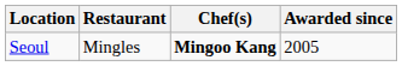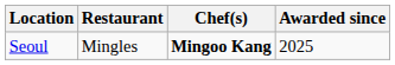Seoul | Awarded since: 2005 -> 2025
